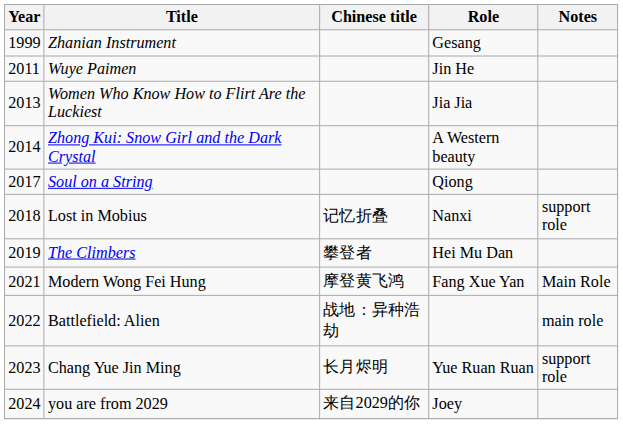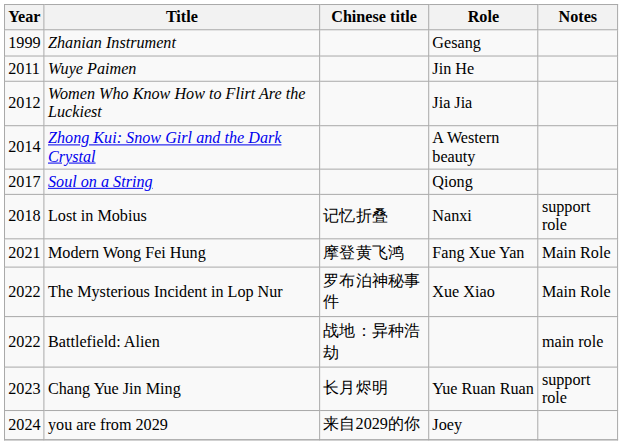Women Who Know How to Flirt Are the Luckiest | Year: 2013 -> 2012
- row: 2019 | The Climbers | 攀登者 | Hei Mu Dan
+ row: 2022 | The Mysterious Incident in Lop Nur | 罗布泊神秘事件 | Xue Xiao | Main Role
